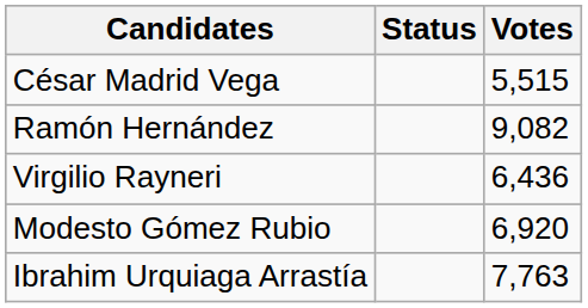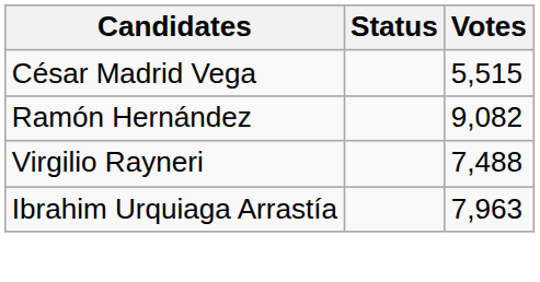Virgilio Rayneri | Votes: 6,436 -> 7,488
- row: Modesto Gómez Rubio | 6,920
Ibrahim Urquiaga Arrastía | Votes: 7,763 -> 7,963
